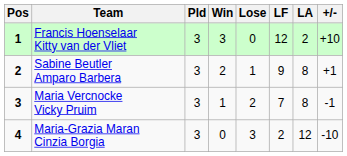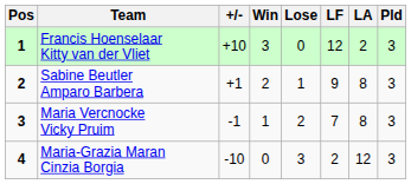columns swapped: Pld <-> +/-
